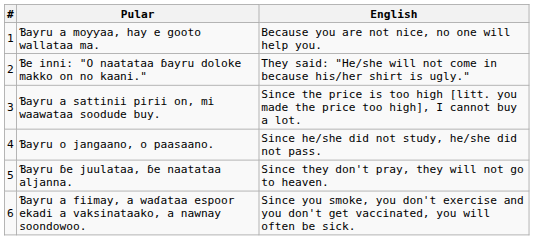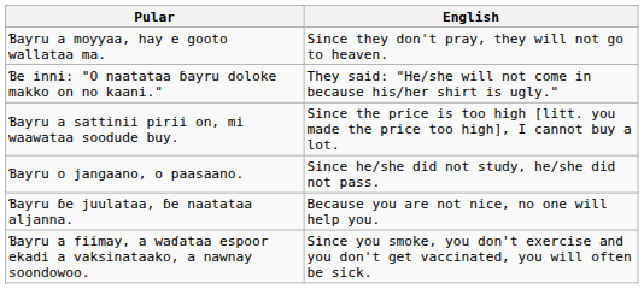- column: # | 1 | 2 | 3 | 4 | 5 | 6
Ɓayru a moƴƴaa, hay e gooto wallataa ma. | English: Because you are not nice, no one will help you. -> Since they don't pray, they will not go to heaven.
Ɓayru ɓe juulataa, ɓe naatataa aljanna. | English: Since they don't pray, they will not go to heaven. -> Because you are not nice, no one will help you.
